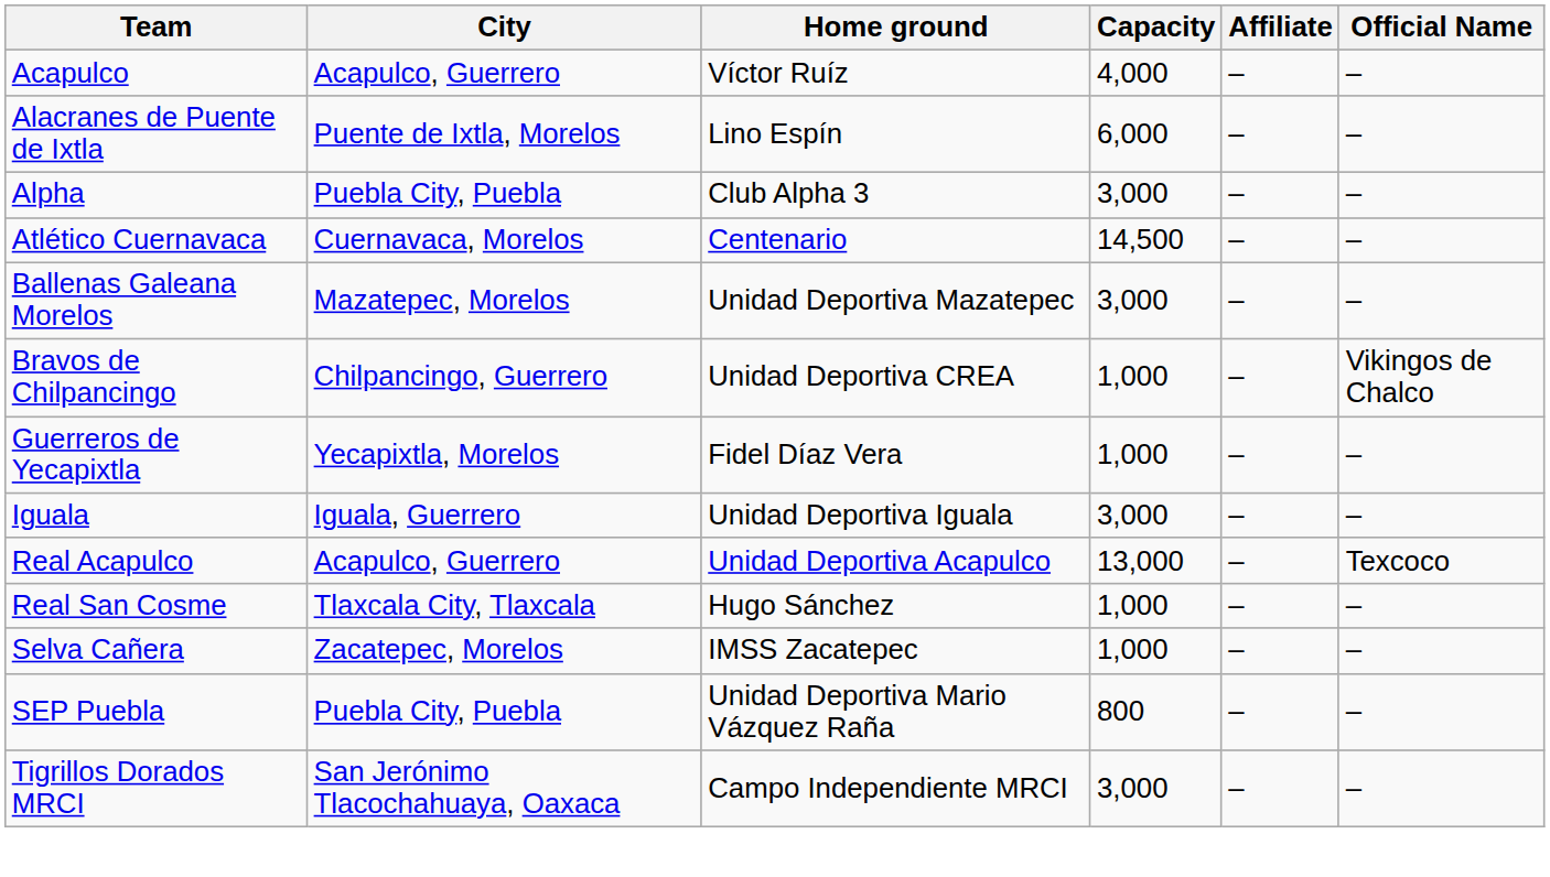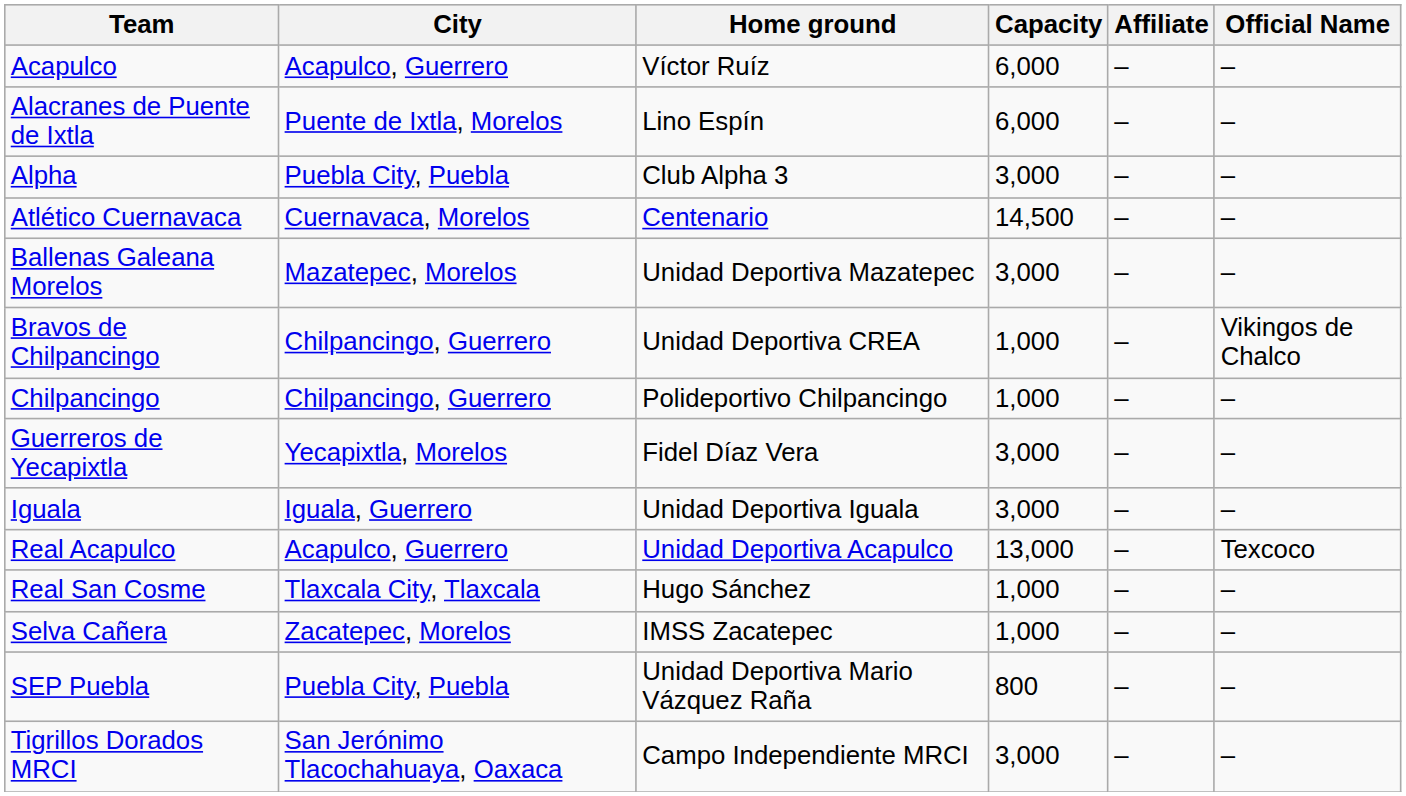Acapulco | Capacity: 4,000 -> 6,000
+ row: Chilpancingo | Chilpancingo, Guerrero | Polideportivo Chilpancingo | 1,000 | – | –
Guerreros de Yecapixtla | Capacity: 1,000 -> 3,000
